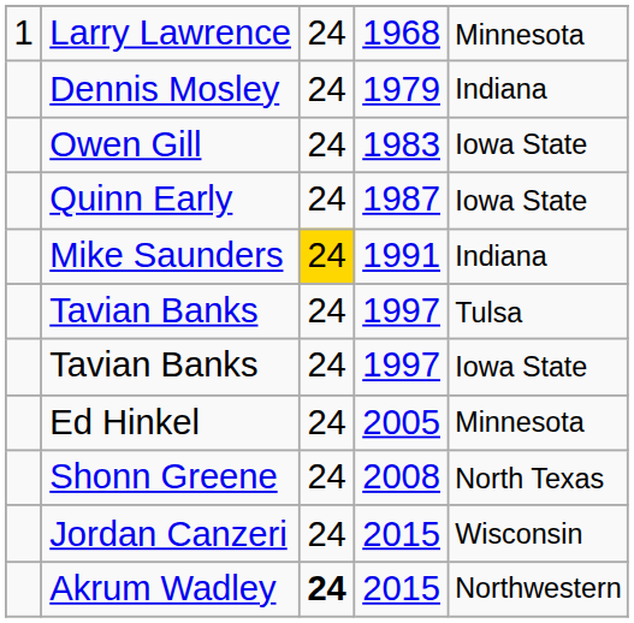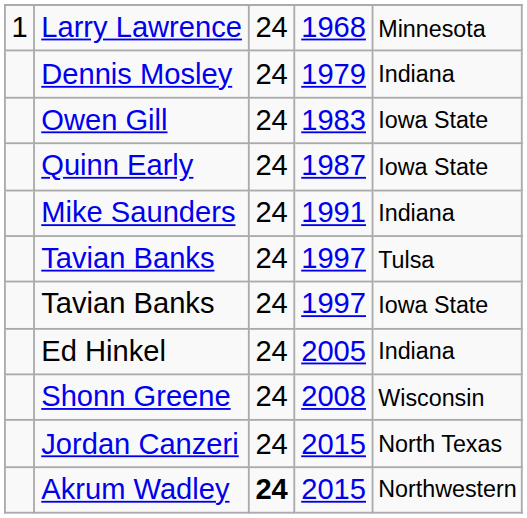Mike Saunders | column 3: gold background -> no background
Ed Hinkel | column 5: Minnesota -> Indiana
Shonn Greene | column 5: North Texas -> Wisconsin
Jordan Canzeri | column 5: Wisconsin -> North Texas
